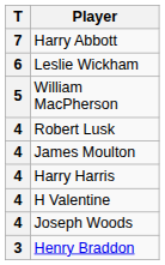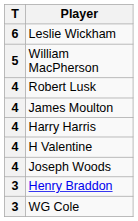- row: 7 | Harry Abbott
+ row: 3 | WG Cole
